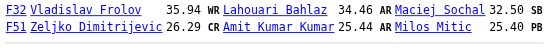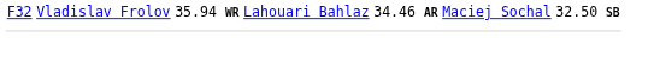- row: F51 | Zeljko Dimitrijevic | 26.29 CR | Amit Kumar Kumar | 25.44 AR | Milos Mitic | 25.40 PB
